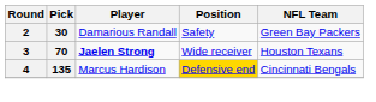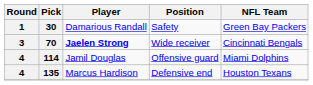30 | Round: 2 -> 1
70 | NFL Team: Houston Texans -> Cincinnati Bengals
+ row: 4 | 114 | Jamil Douglas | Offensive guard | Miami Dolphins
135 | Position: gold background -> no background
135 | NFL Team: Cincinnati Bengals -> Houston Texans
